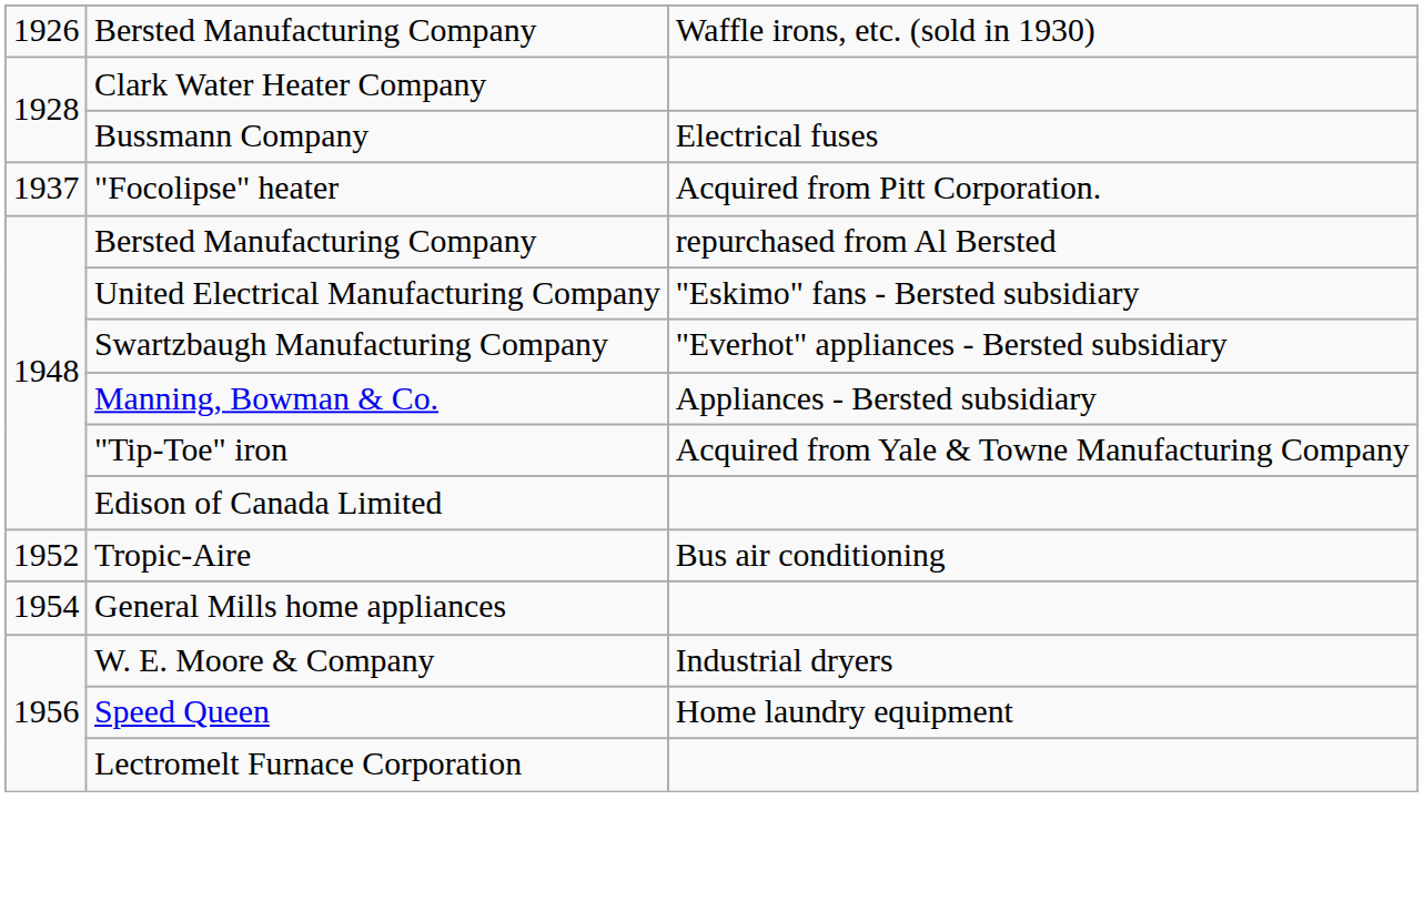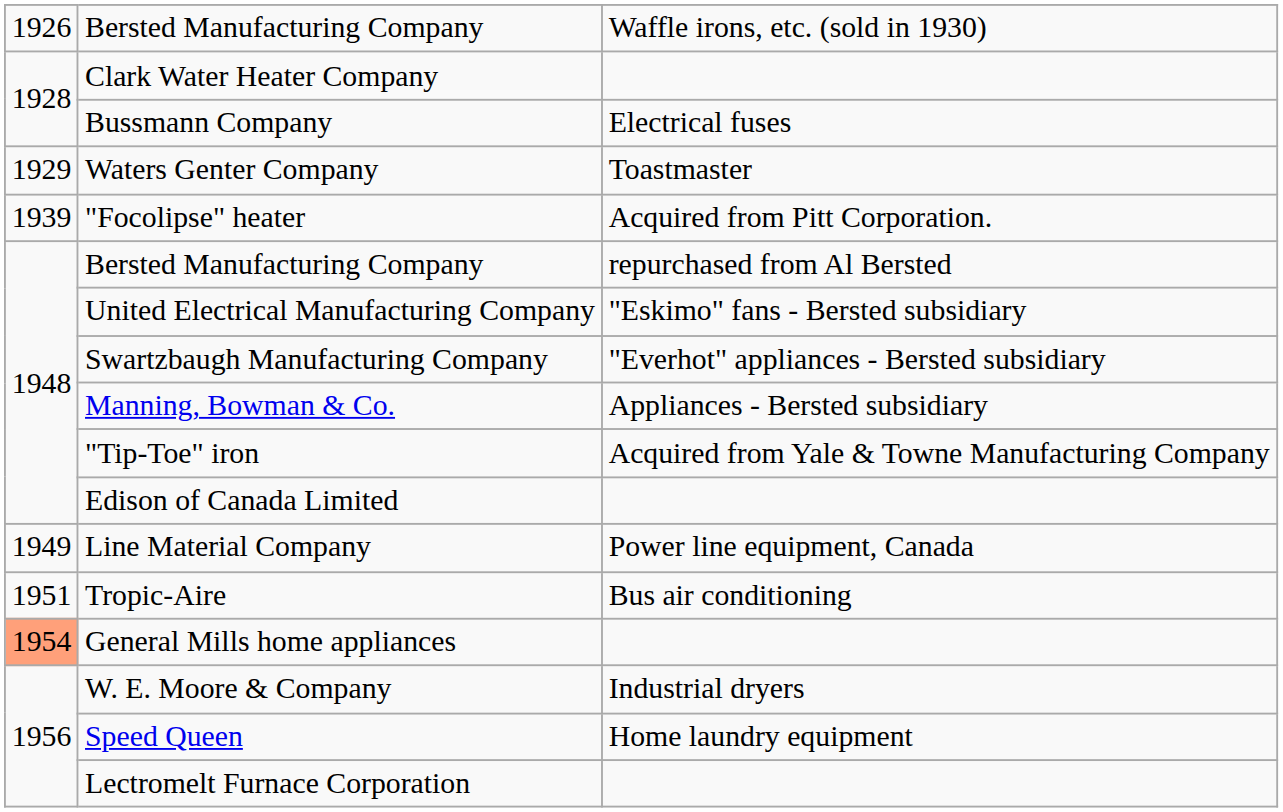+ row: 1929 | Waters Genter Company | Toastmaster
"Focolipse" heater | column 1: 1937 -> 1939
+ row: 1949 | Line Material Company | Power line equipment, Canada
Tropic-Aire | column 1: 1952 -> 1951
General Mills home appliances | column 1: no background -> lightsalmon background
